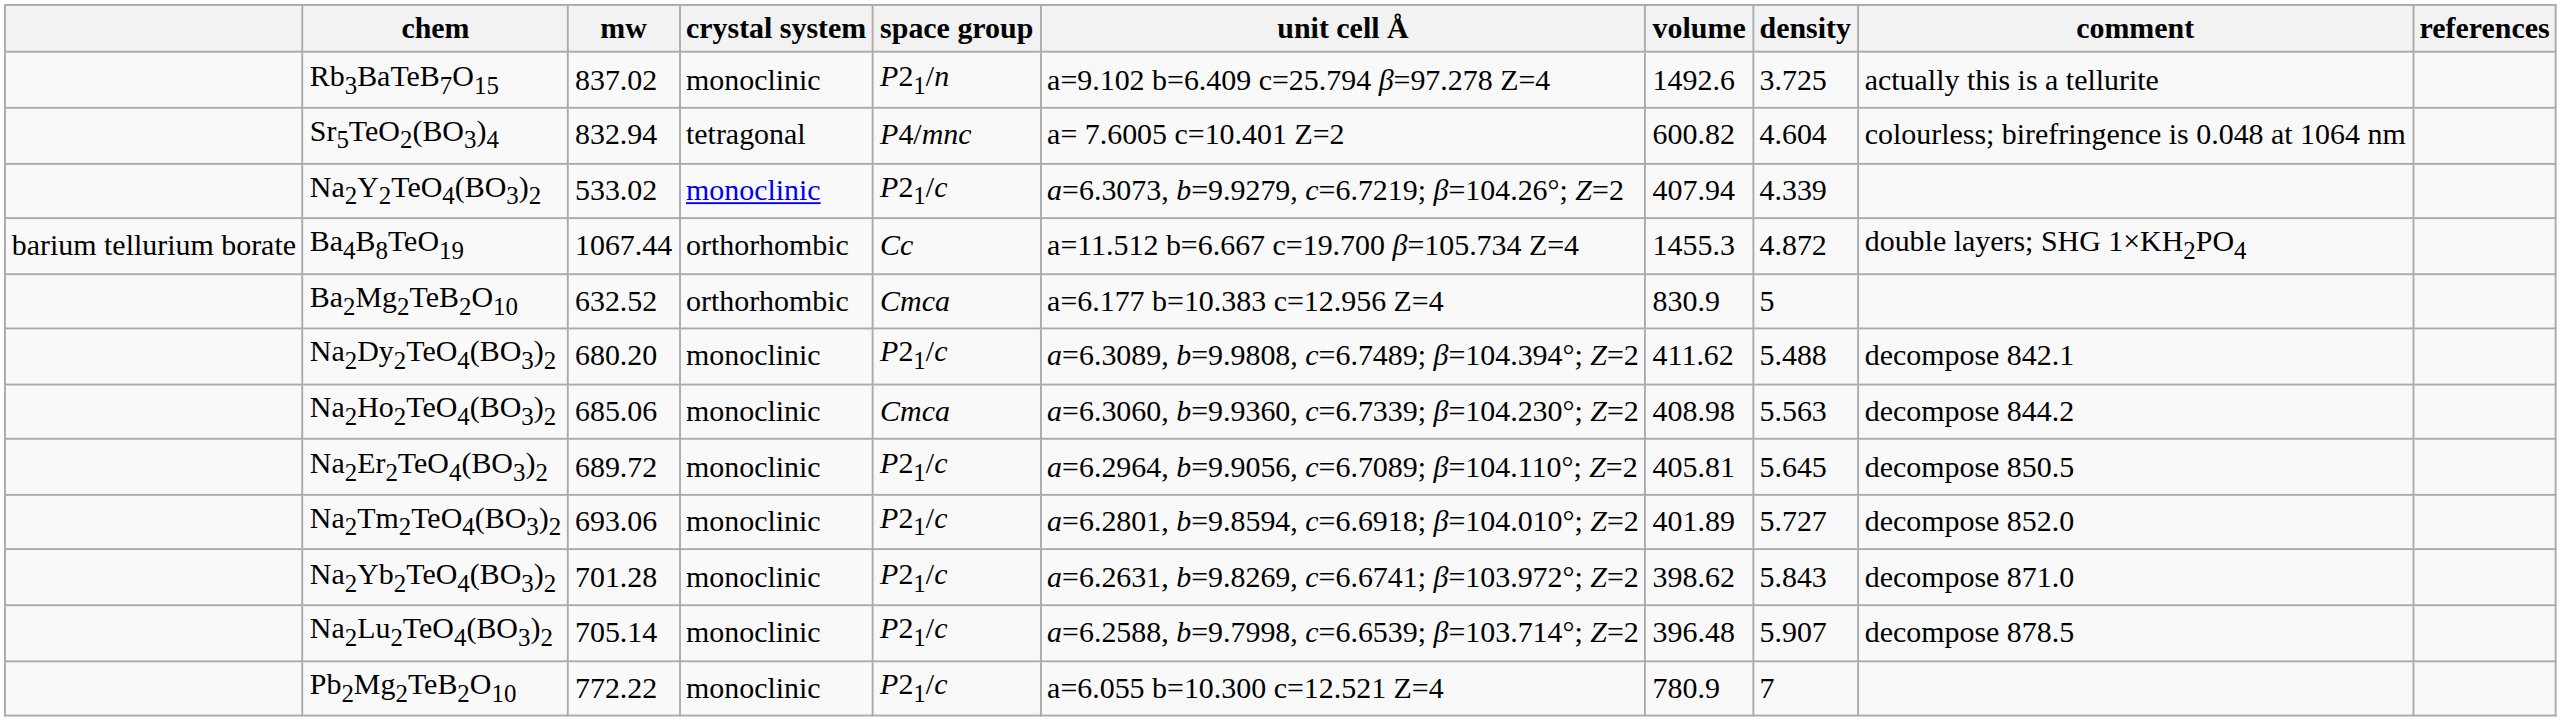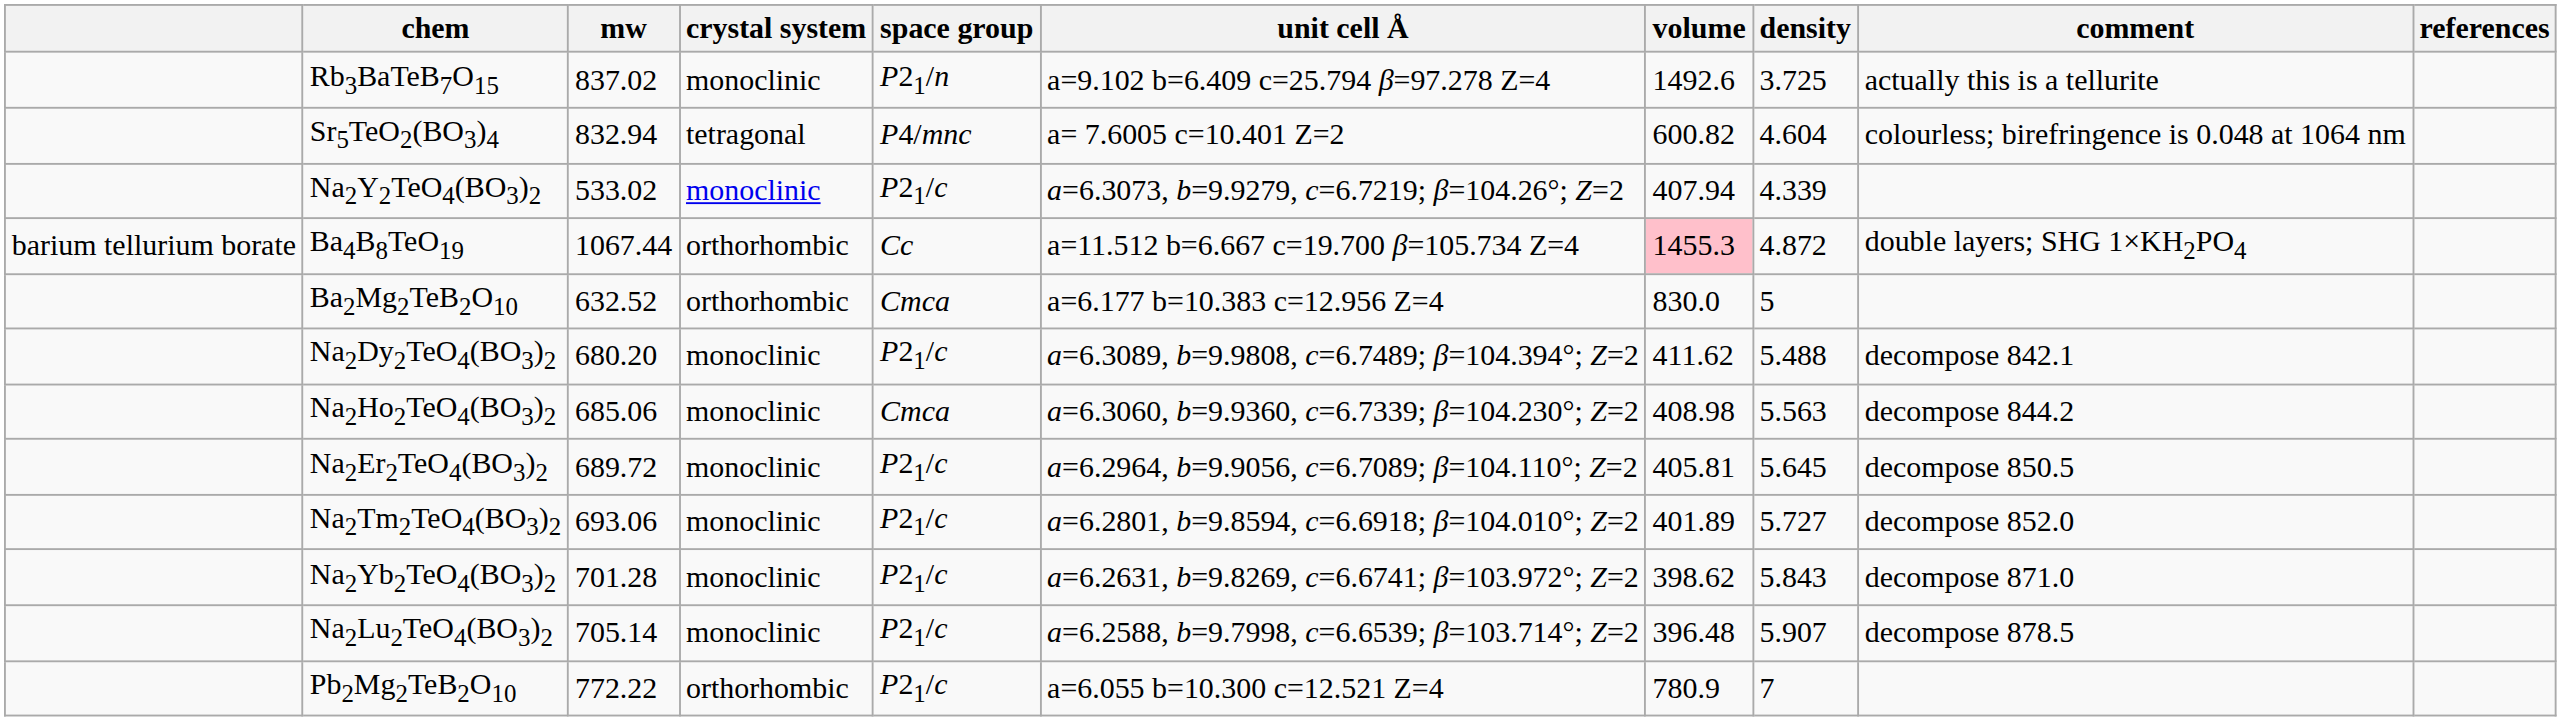Ba4B8TeO19 | volume: no background -> pink background
Ba2Mg2TeB2O10 | volume: 830.9 -> 830.0
Pb2Mg2TeB2O10 | crystal system: monoclinic -> orthorhombic
